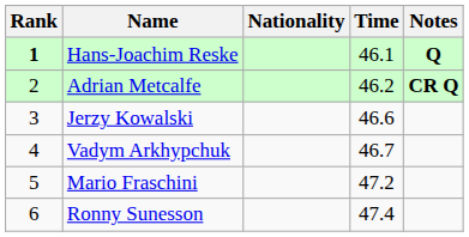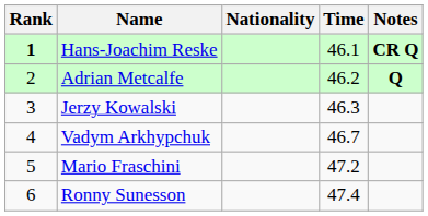Hans-Joachim Reske | Notes: Q -> CR Q
Adrian Metcalfe | Notes: CR Q -> Q
Jerzy Kowalski | Time: 46.6 -> 46.3
